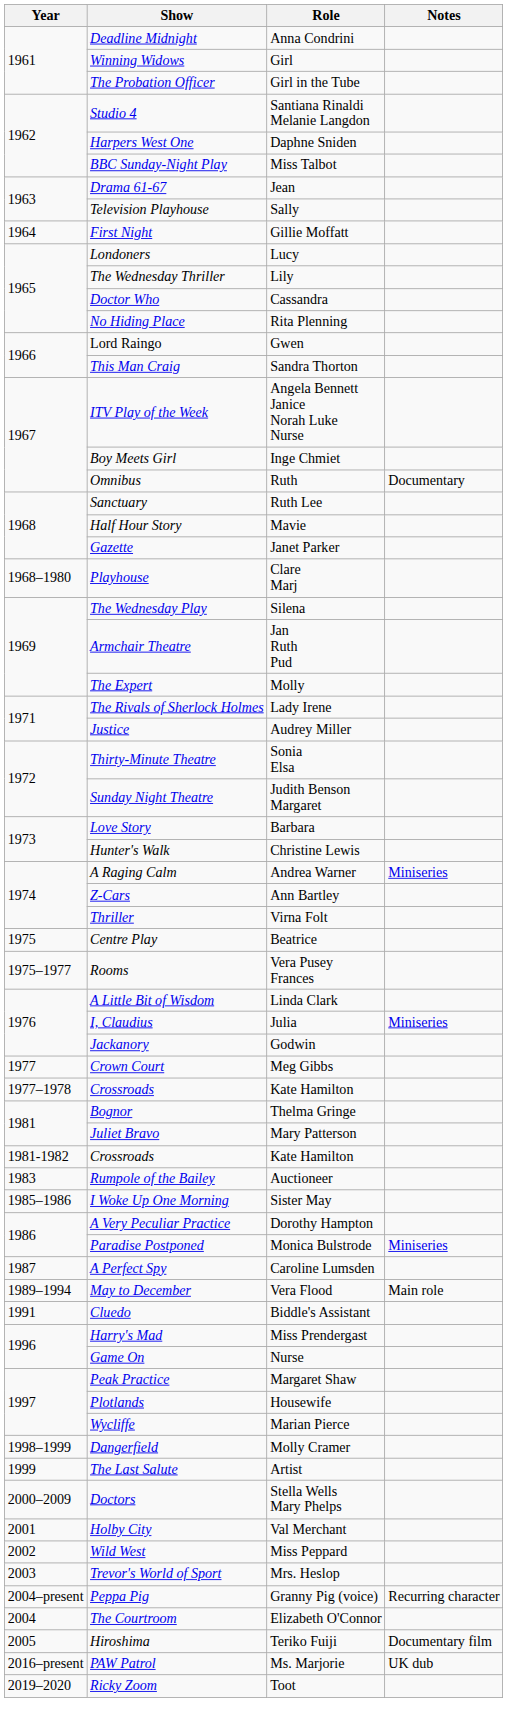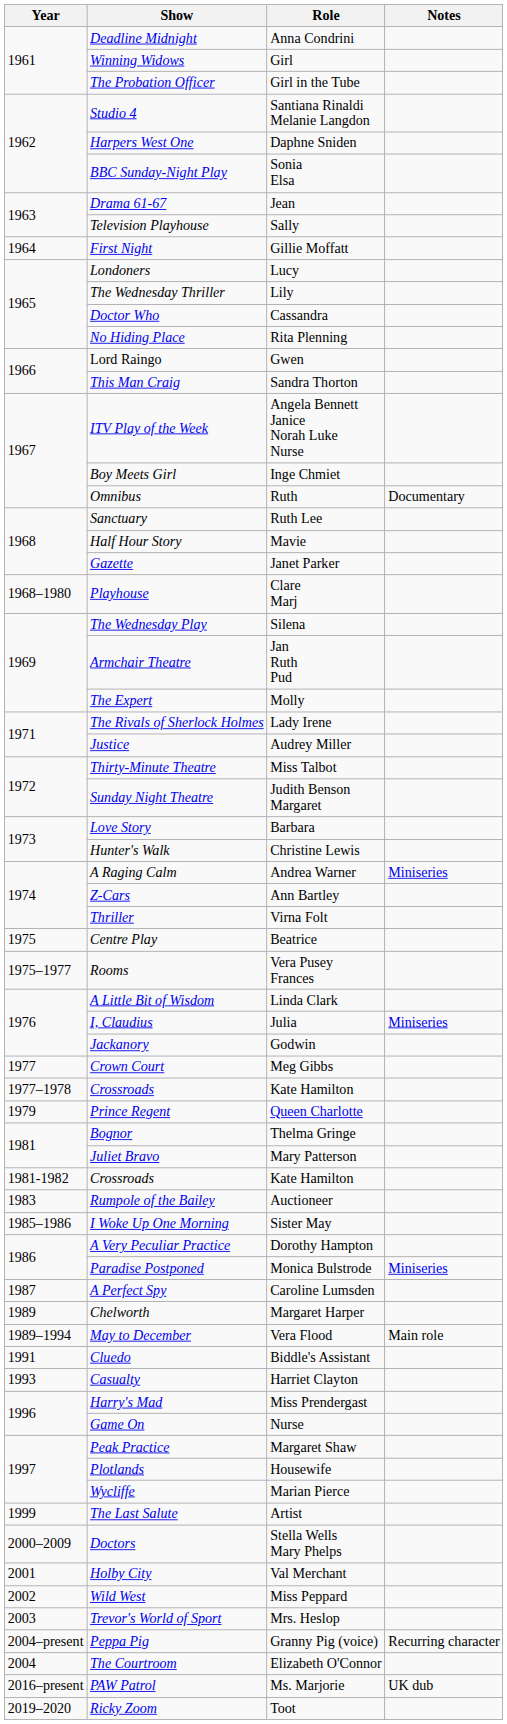BBC Sunday-Night Play | Role: Miss Talbot -> Sonia Elsa
Thirty-Minute Theatre | Role: Sonia Elsa -> Miss Talbot
+ row: 1979 | Prince Regent | Queen Charlotte
+ row: 1989 | Chelworth | Margaret Harper
+ row: 1993 | Casualty | Harriet Clayton
- row: 1998–1999 | Dangerfield | Molly Cramer
- row: 2005 | Hiroshima | Teriko Fuiji | Documentary film
